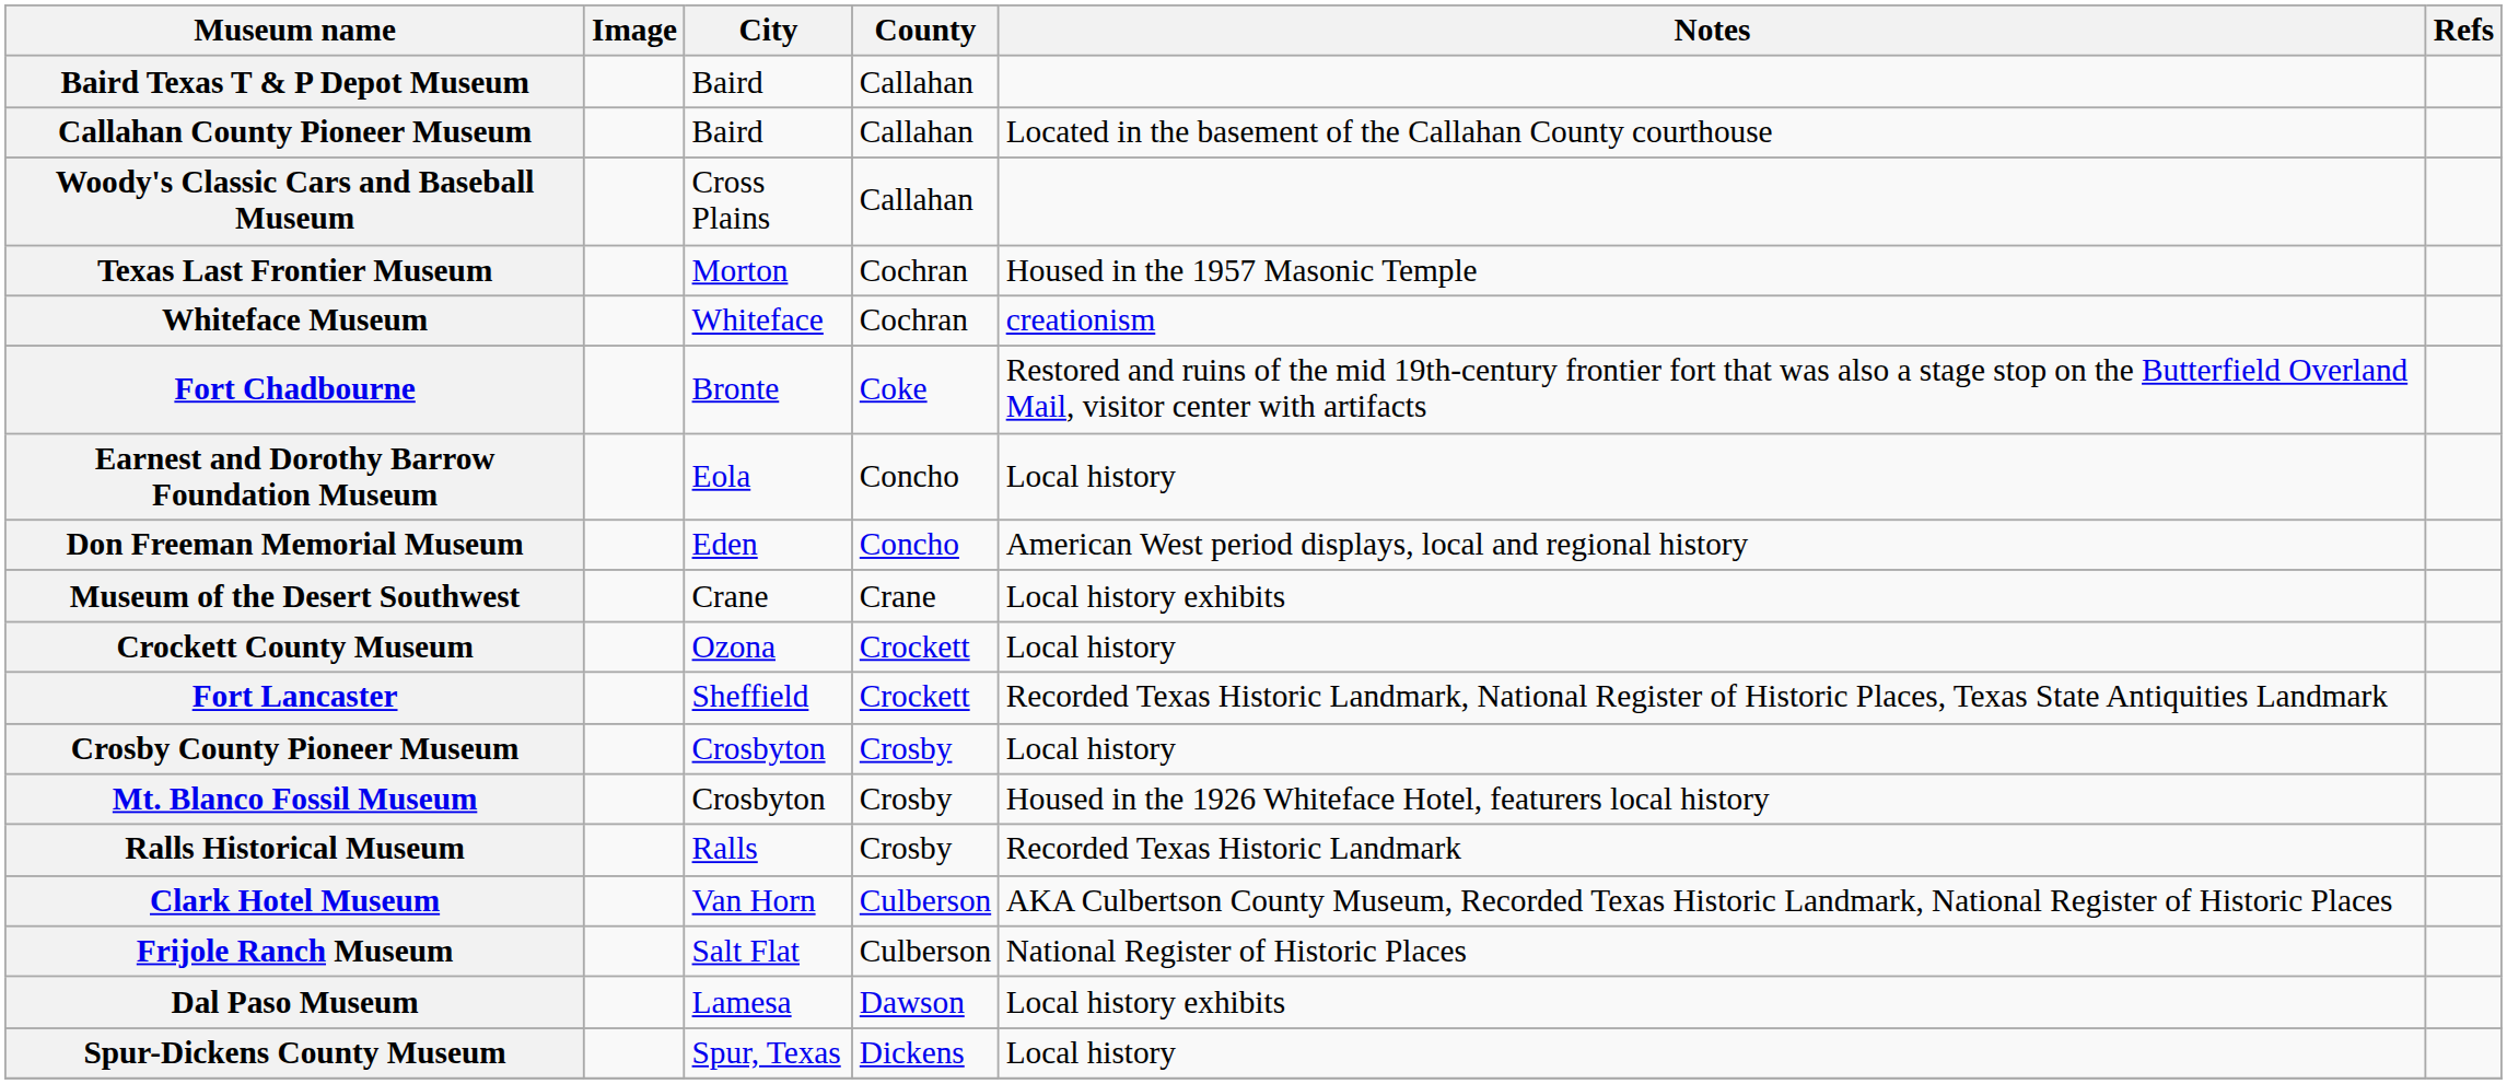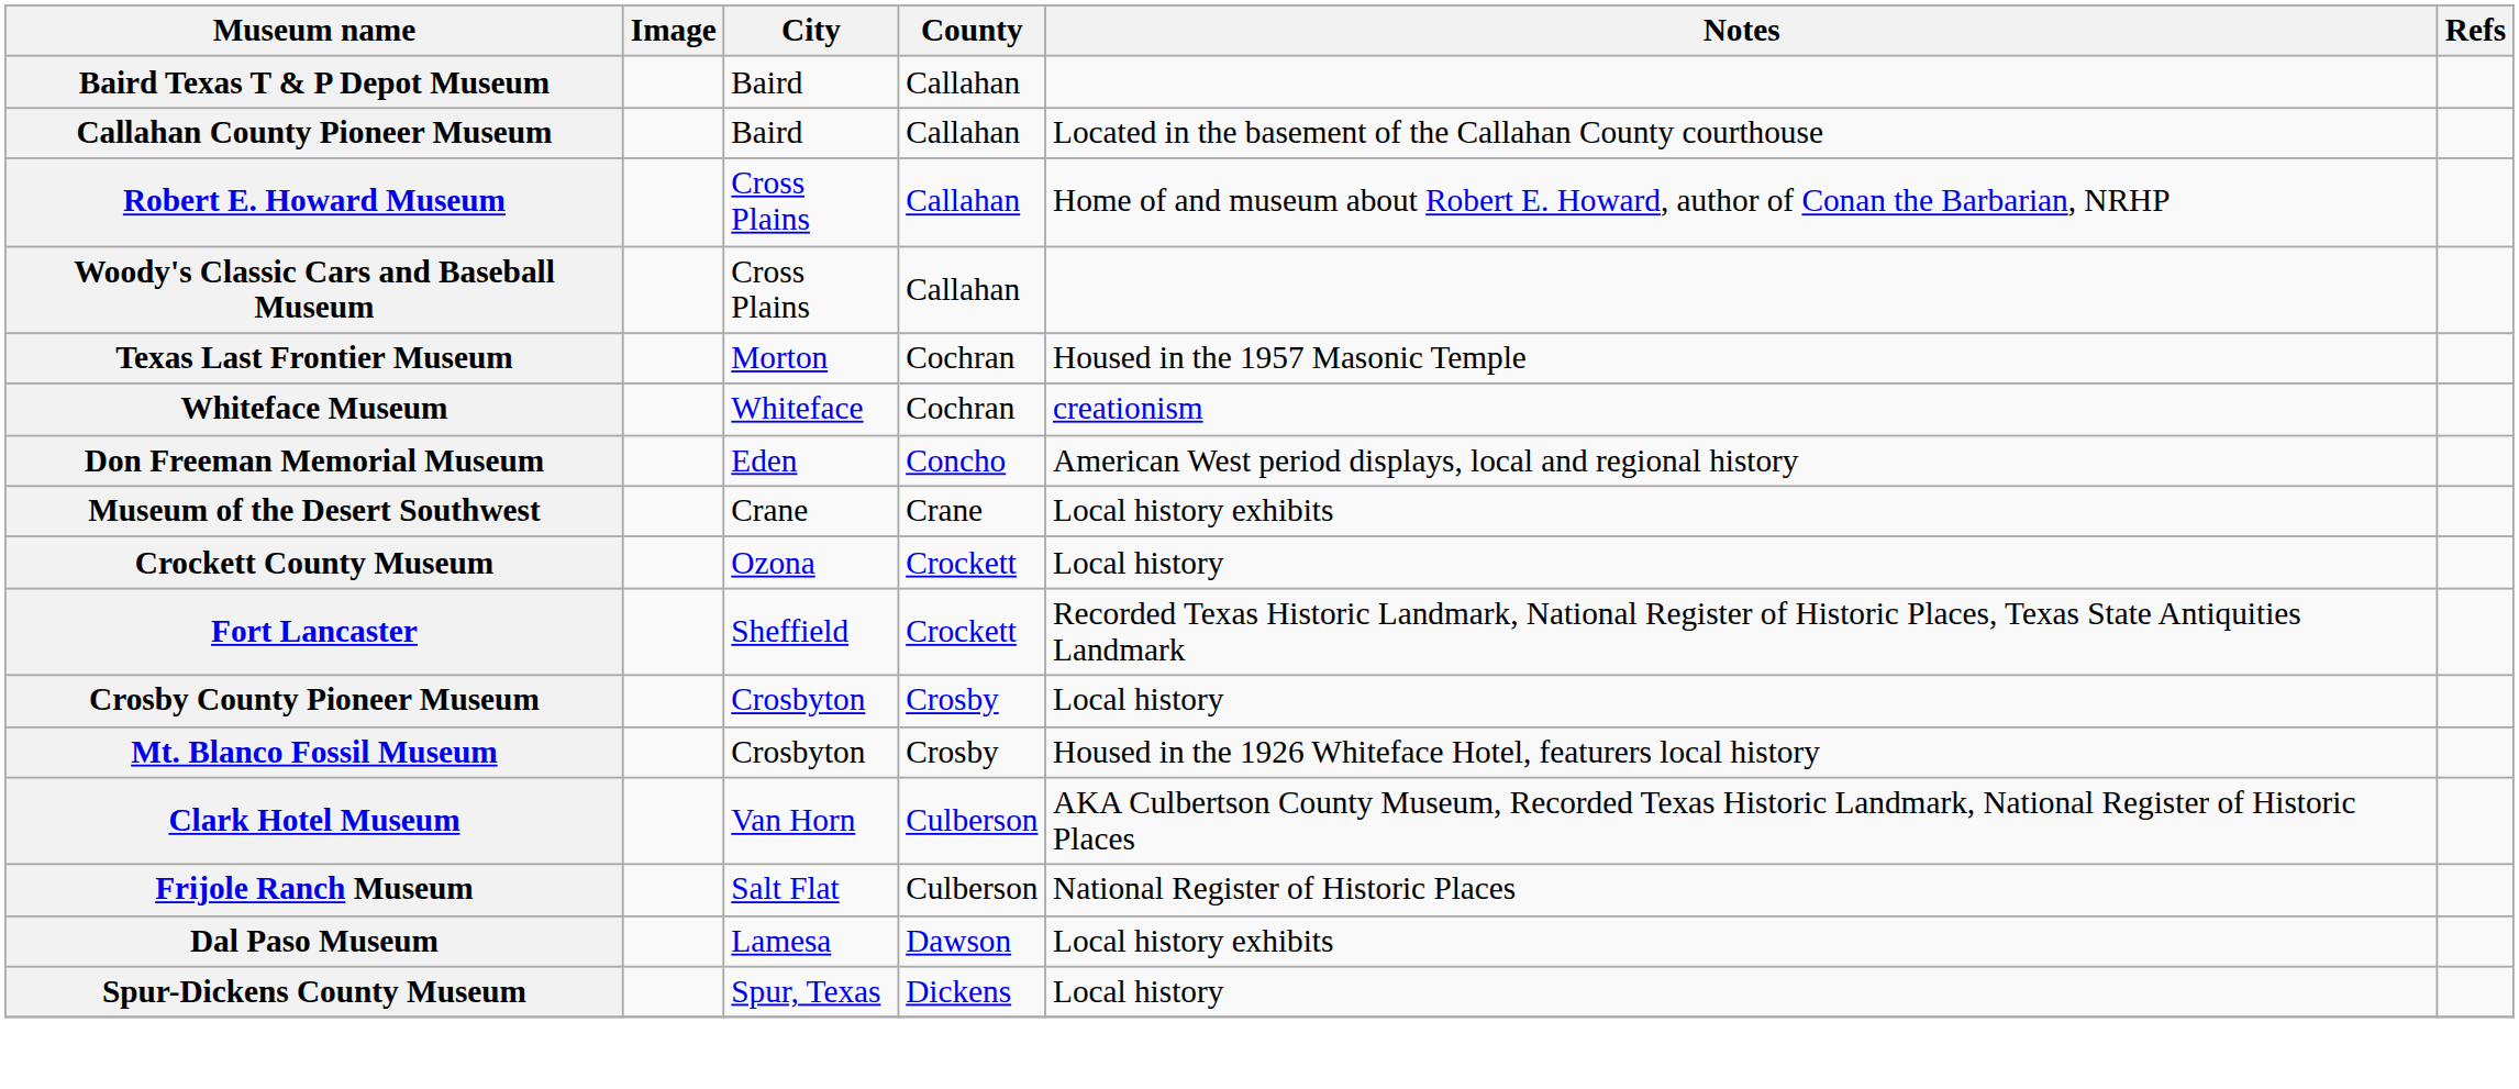+ row: Robert E. Howard Museum | Cross Plains | Callahan | Home of and museum about Robert E. Howard, author of Conan the Barbarian, NRHP
- row: Fort Chadbourne | Bronte | Coke | Restored and ruins of the mid 19th-century frontier fort that was also a stage stop on the Butterfield Overland Mail, visitor center with artifacts
- row: Earnest and Dorothy Barrow Foundation Museum | Eola | Concho | Local history
- row: Ralls Historical Museum | Ralls | Crosby | Recorded Texas Historic Landmark
